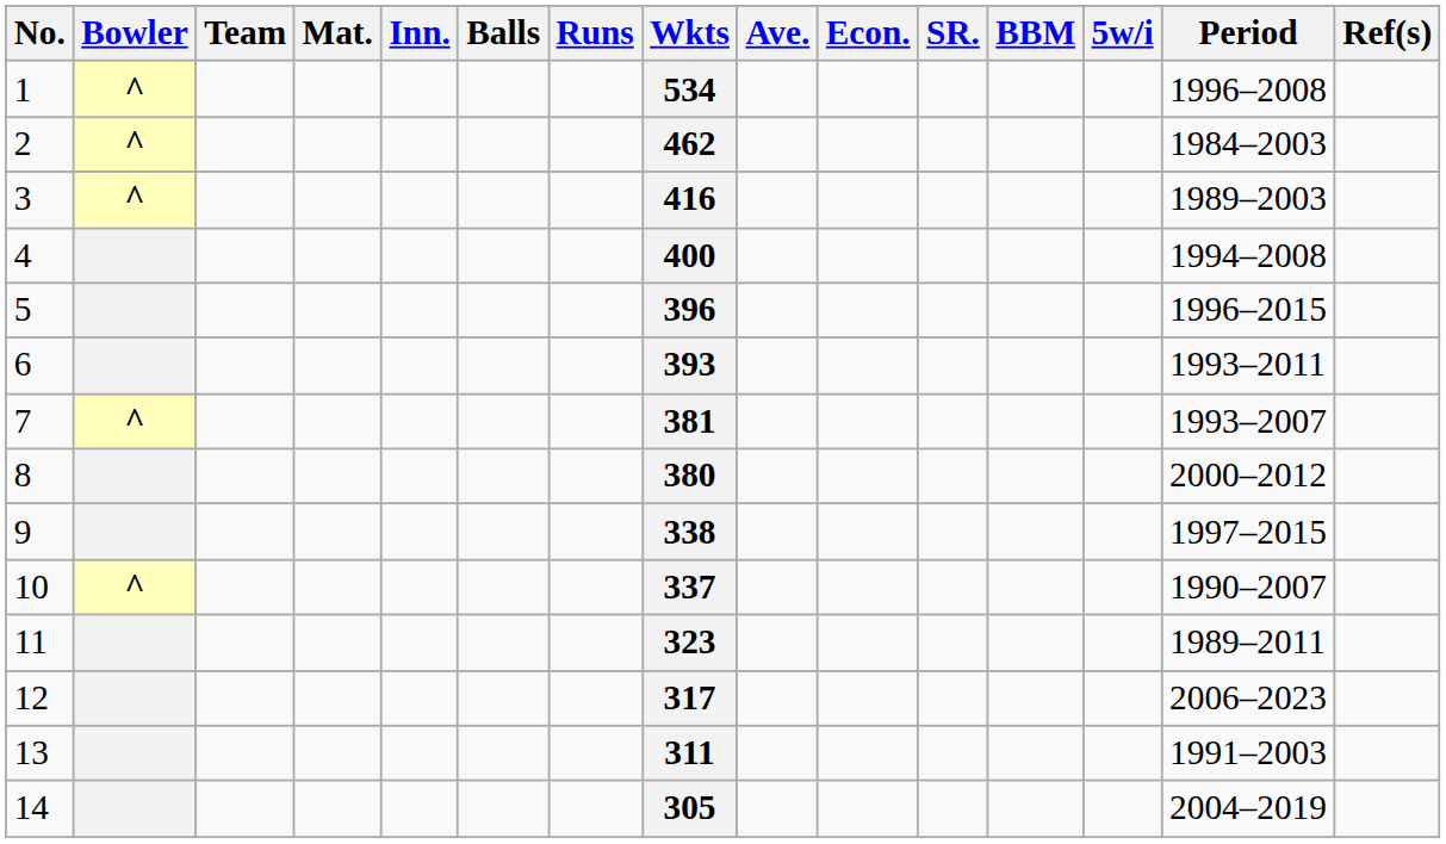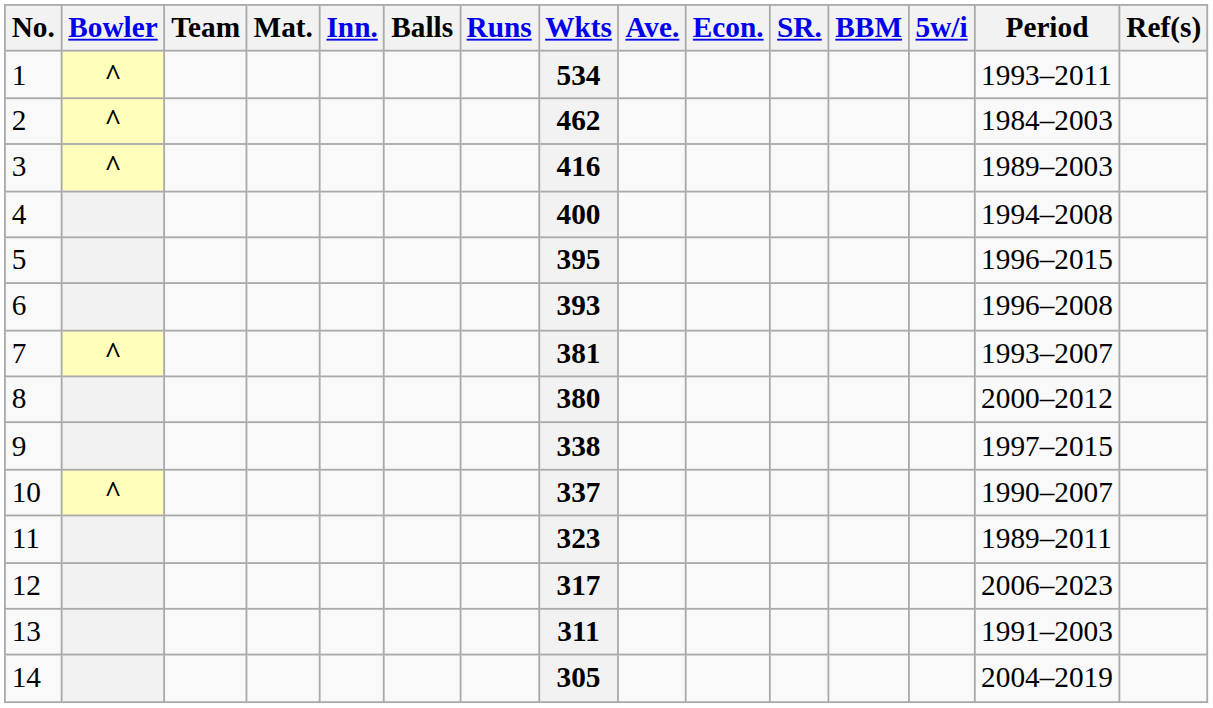1 | Period: 1996–2008 -> 1993–2011
5 | Wkts: 396 -> 395
6 | Period: 1993–2011 -> 1996–2008
